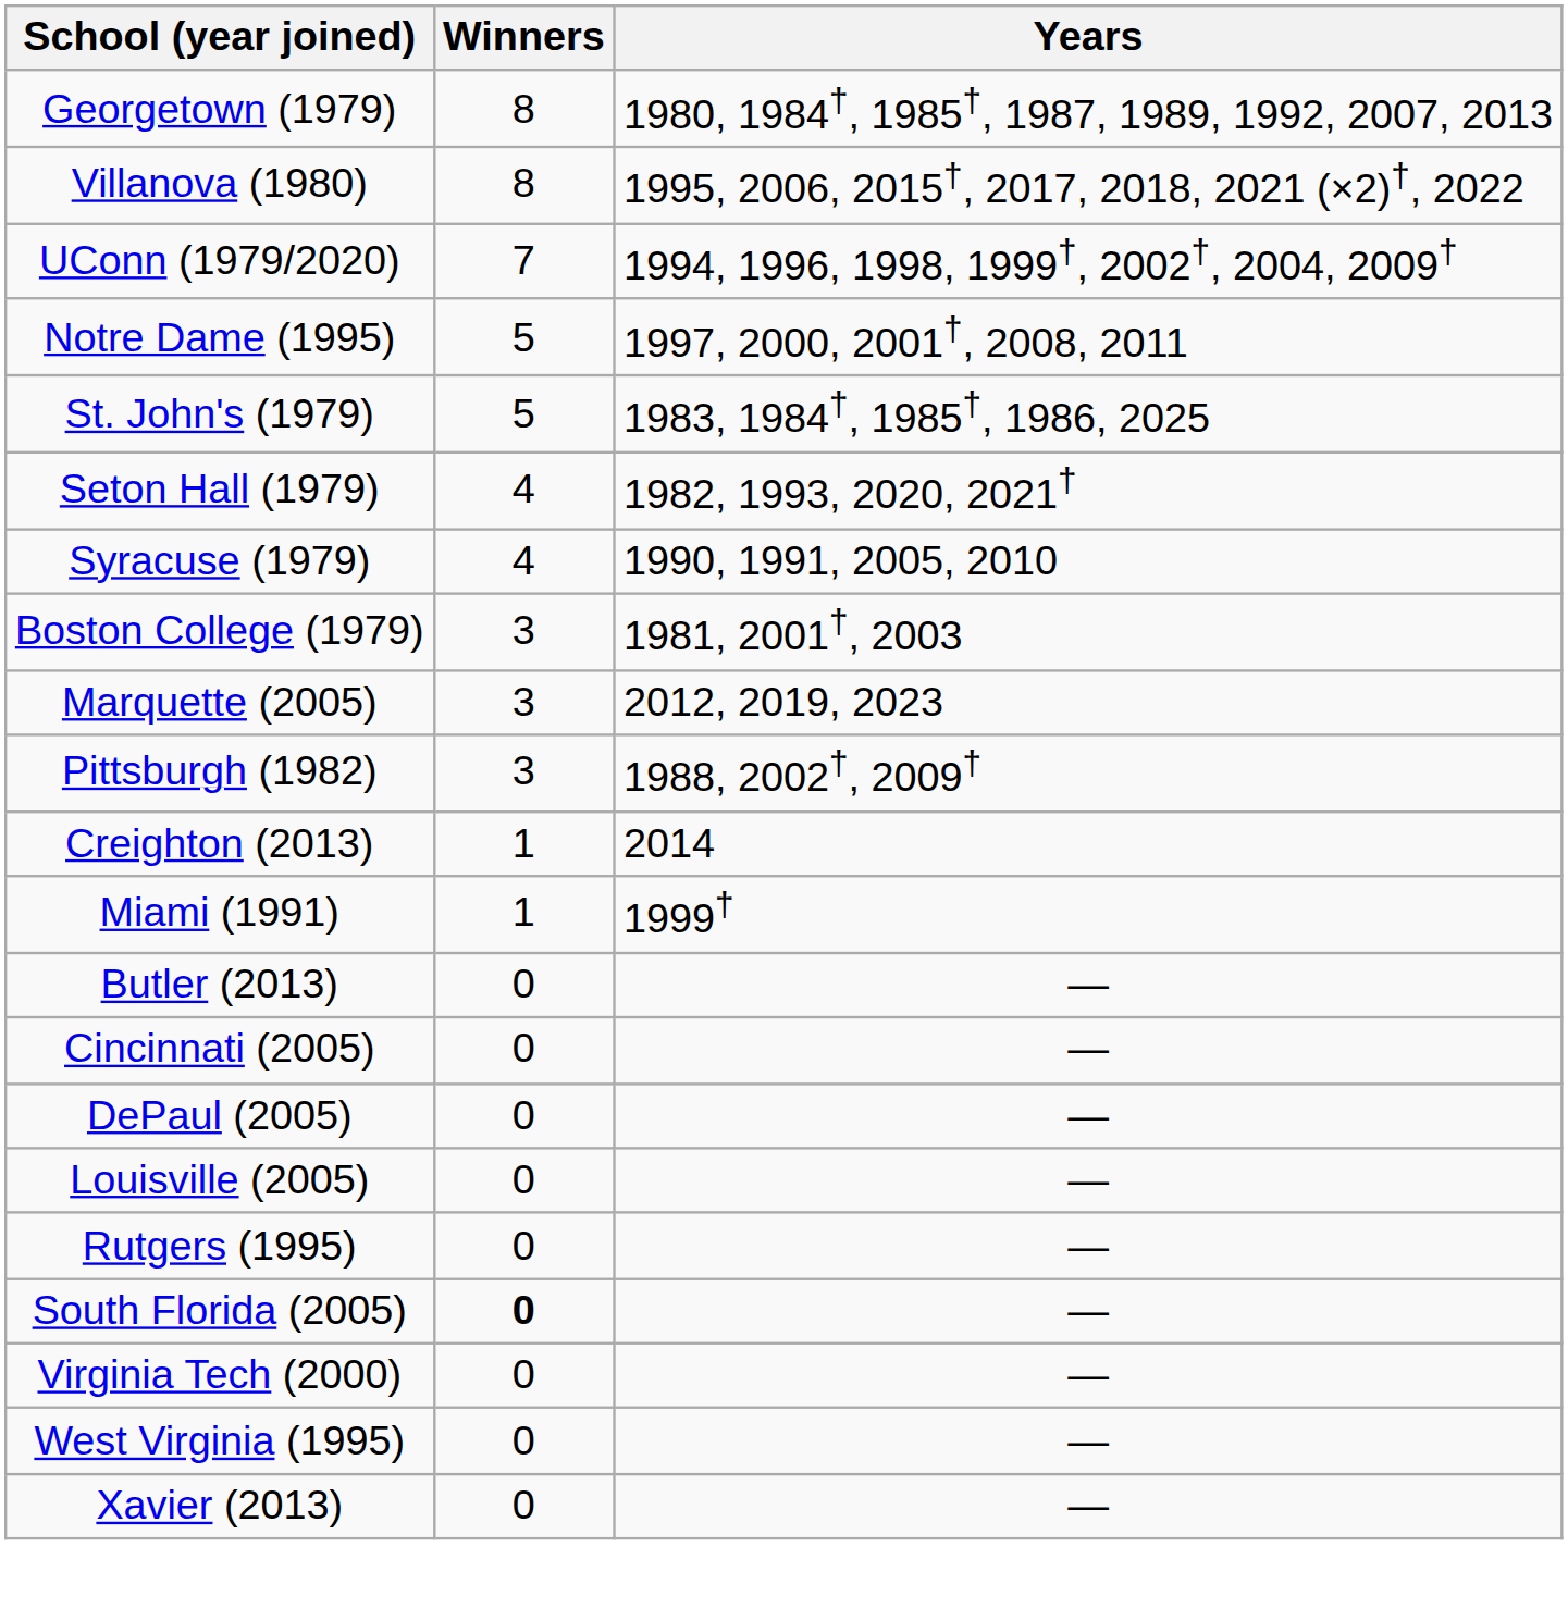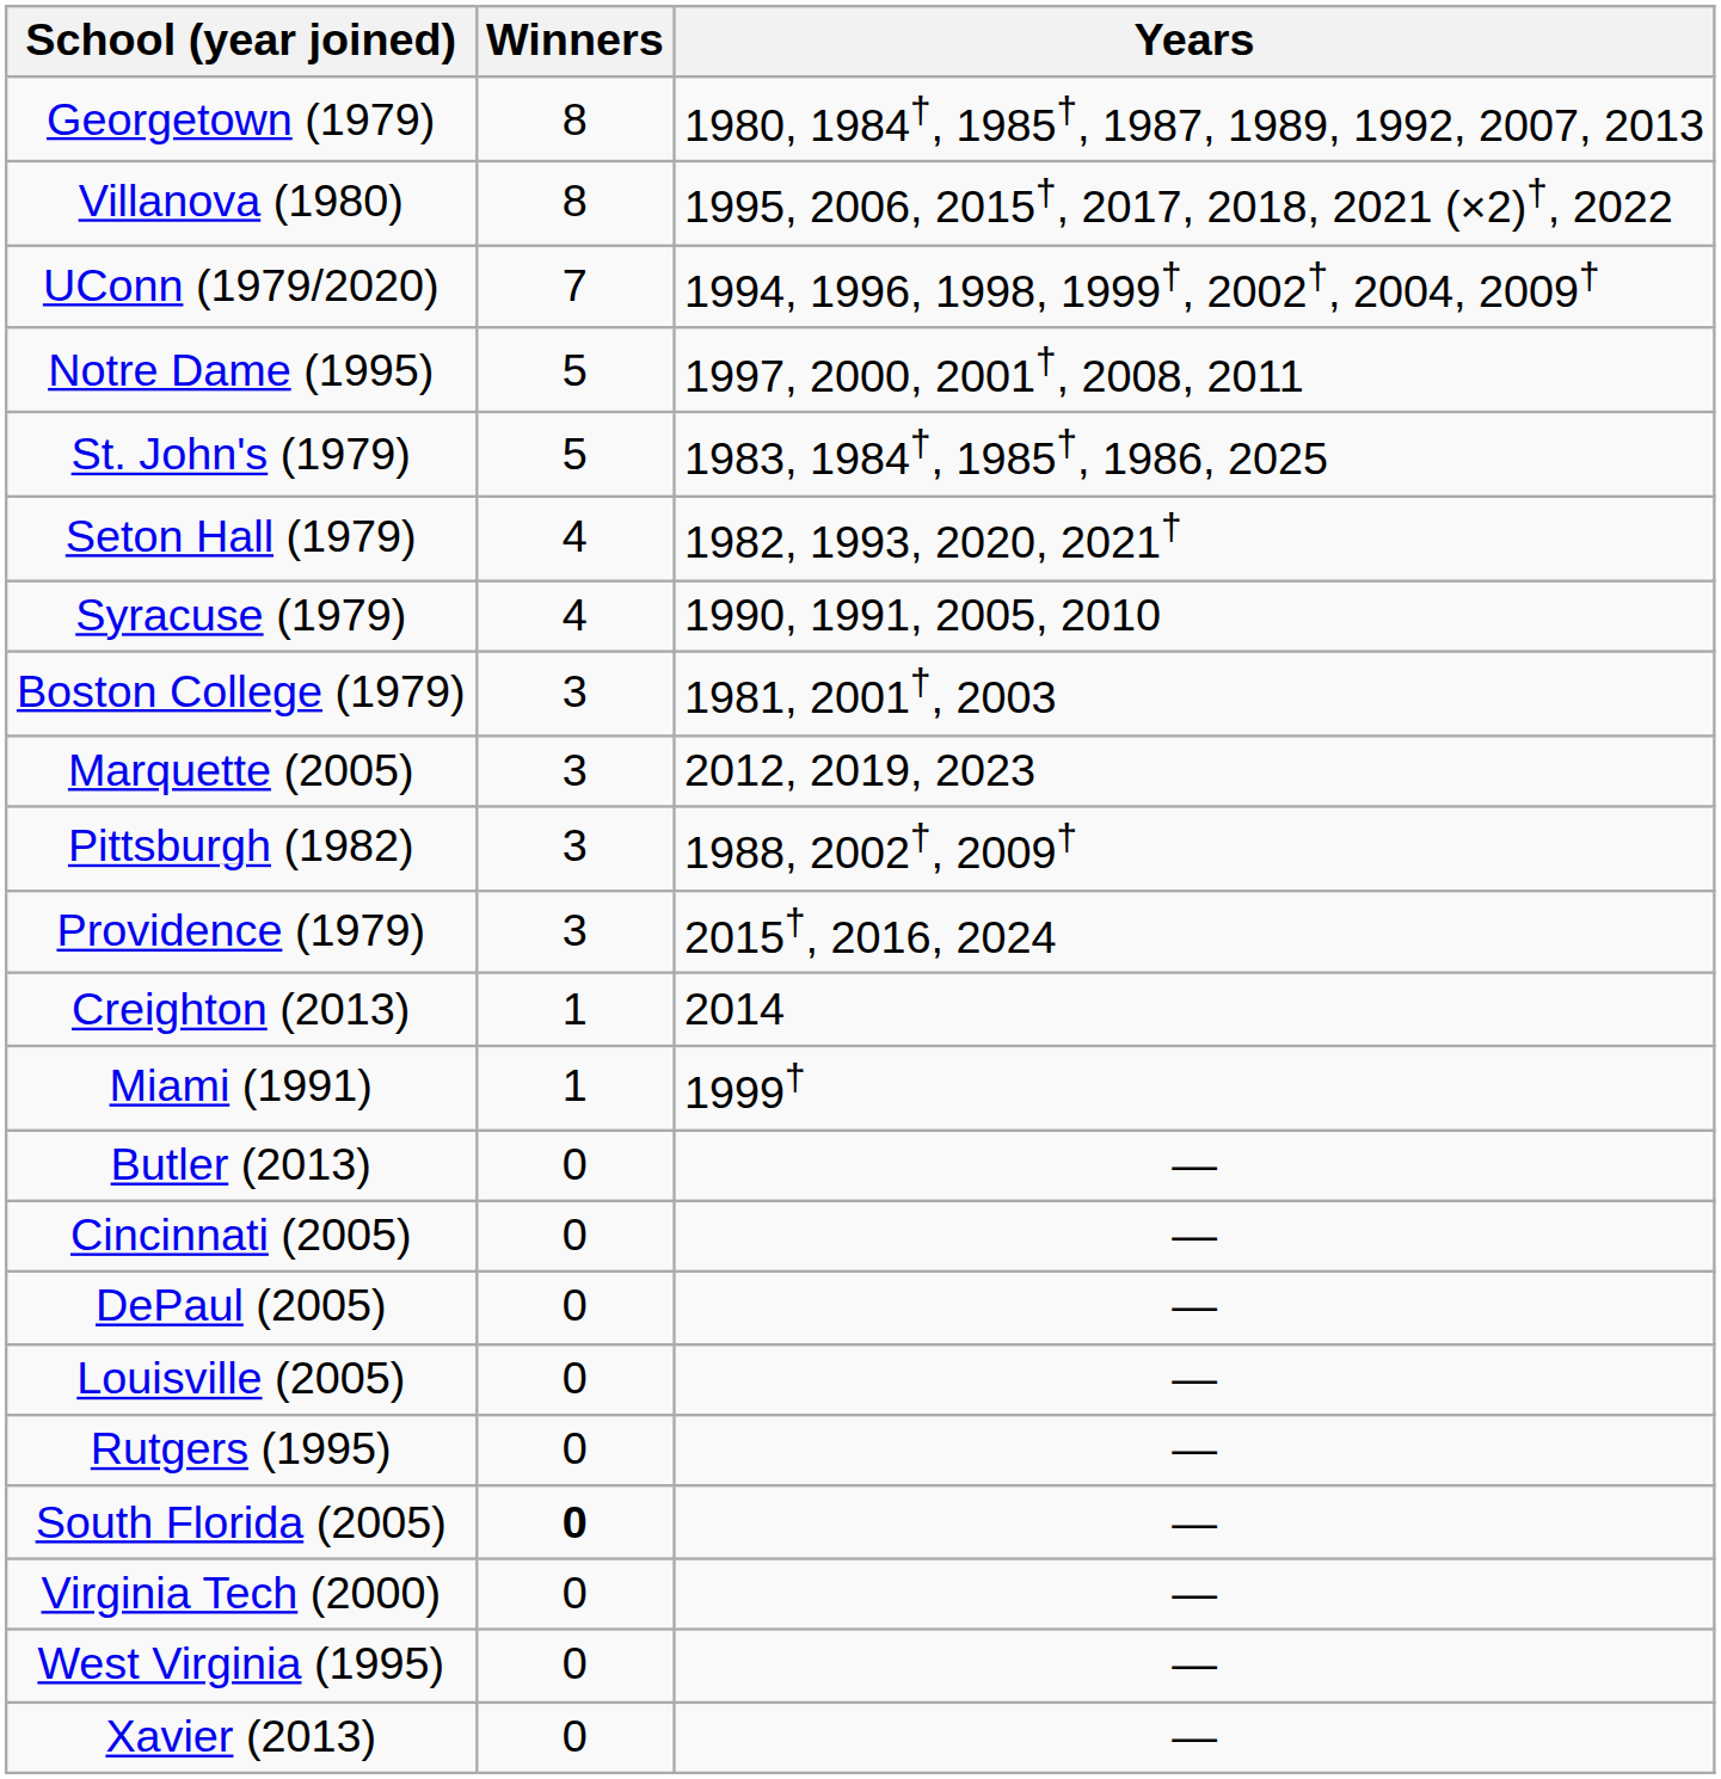+ row: Providence (1979) | 3 | 2015†, 2016, 2024
